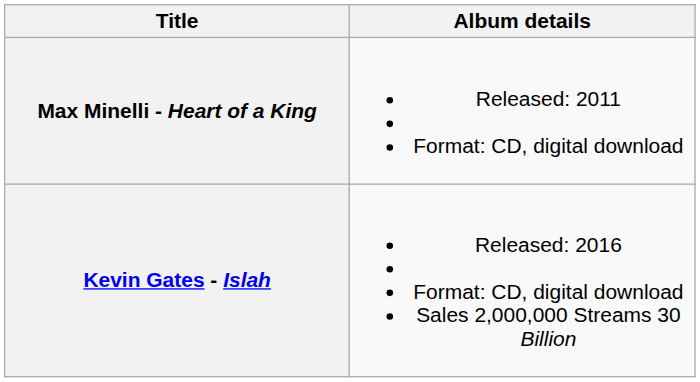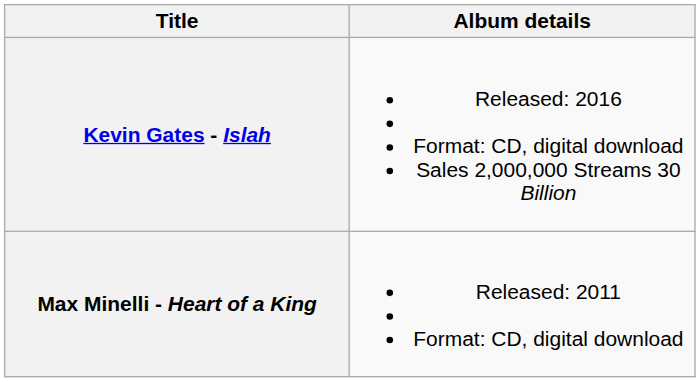rows swapped: Max Minelli - Heart of a King <-> Kevin Gates - Islah
